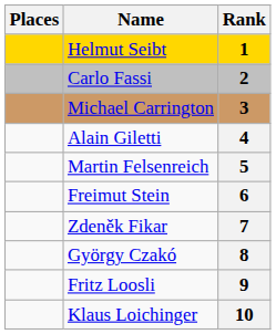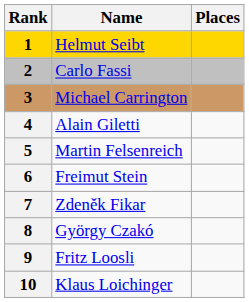columns swapped: Rank <-> Places
